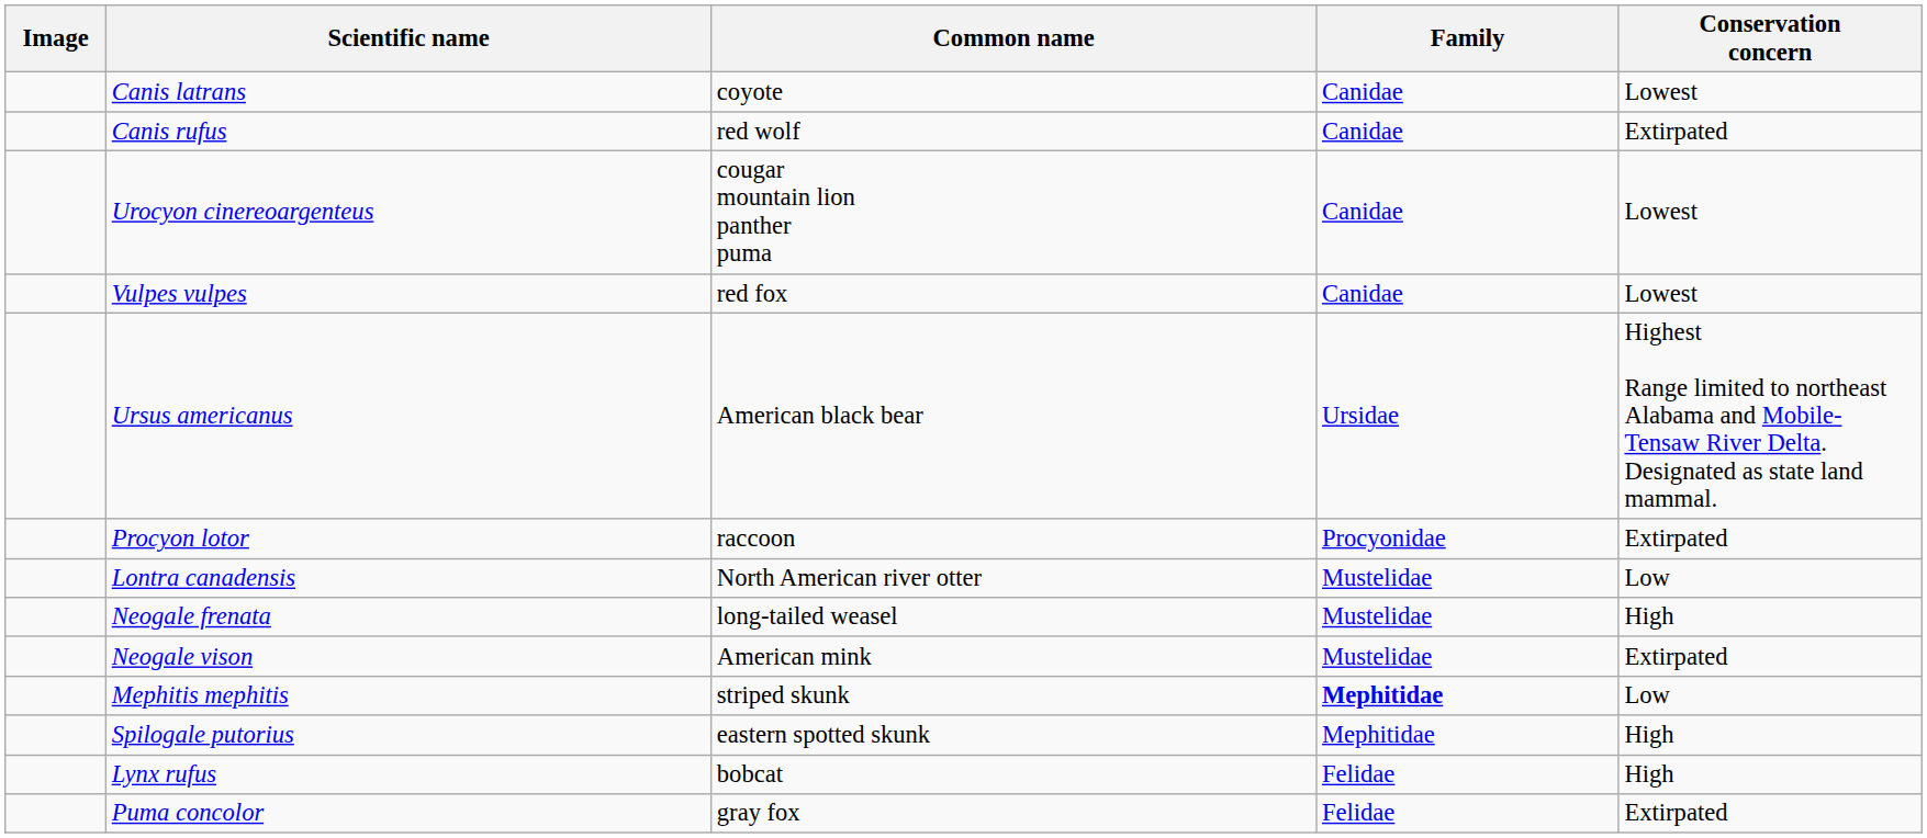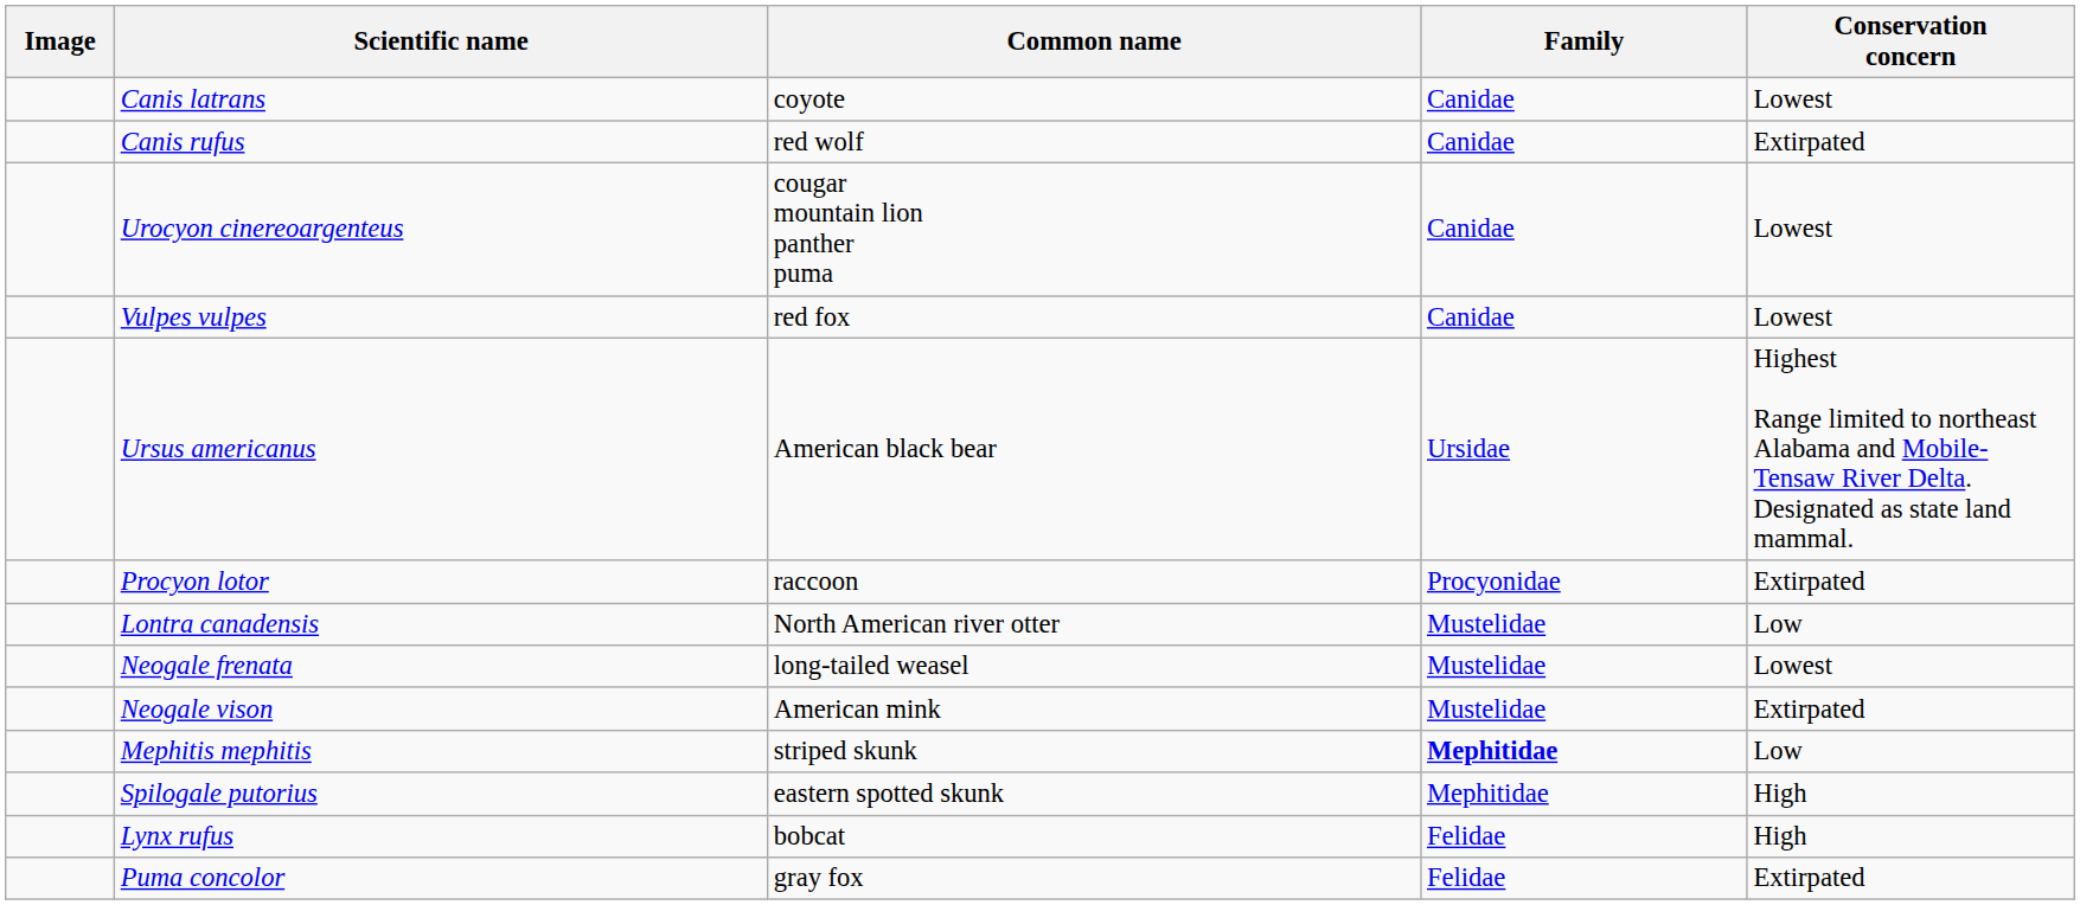Neogale frenata | Conservation concern: High -> Lowest
